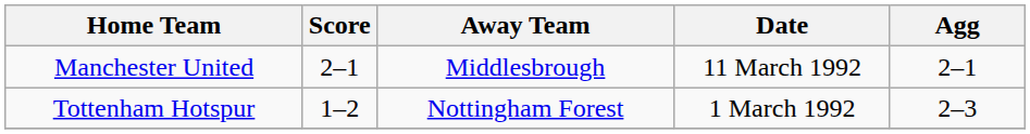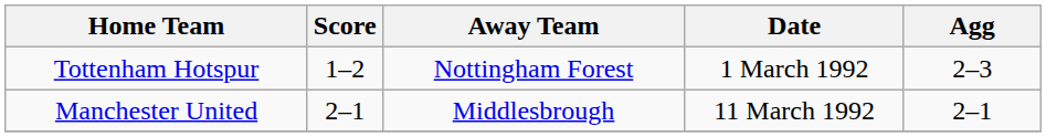rows swapped: Manchester United <-> Tottenham Hotspur
